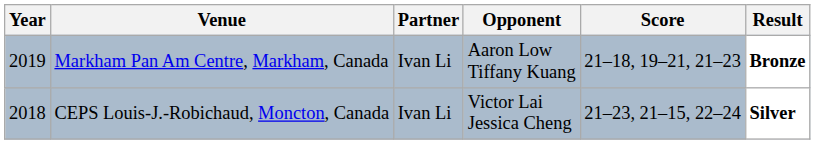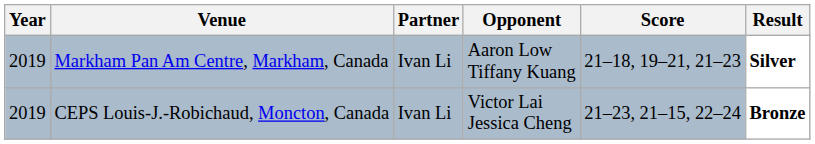Markham Pan Am Centre, Markham, Canada | Result: Bronze -> Silver
CEPS Louis-J.-Robichaud, Moncton, Canada | Year: 2018 -> 2019
CEPS Louis-J.-Robichaud, Moncton, Canada | Result: Silver -> Bronze
